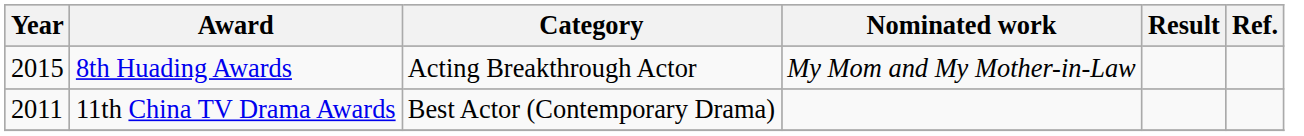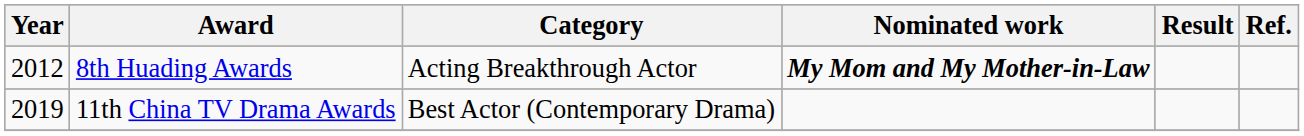8th Huading Awards | Year: 2015 -> 2012
8th Huading Awards | Nominated work: normal -> bold
11th China TV Drama Awards | Year: 2011 -> 2019
